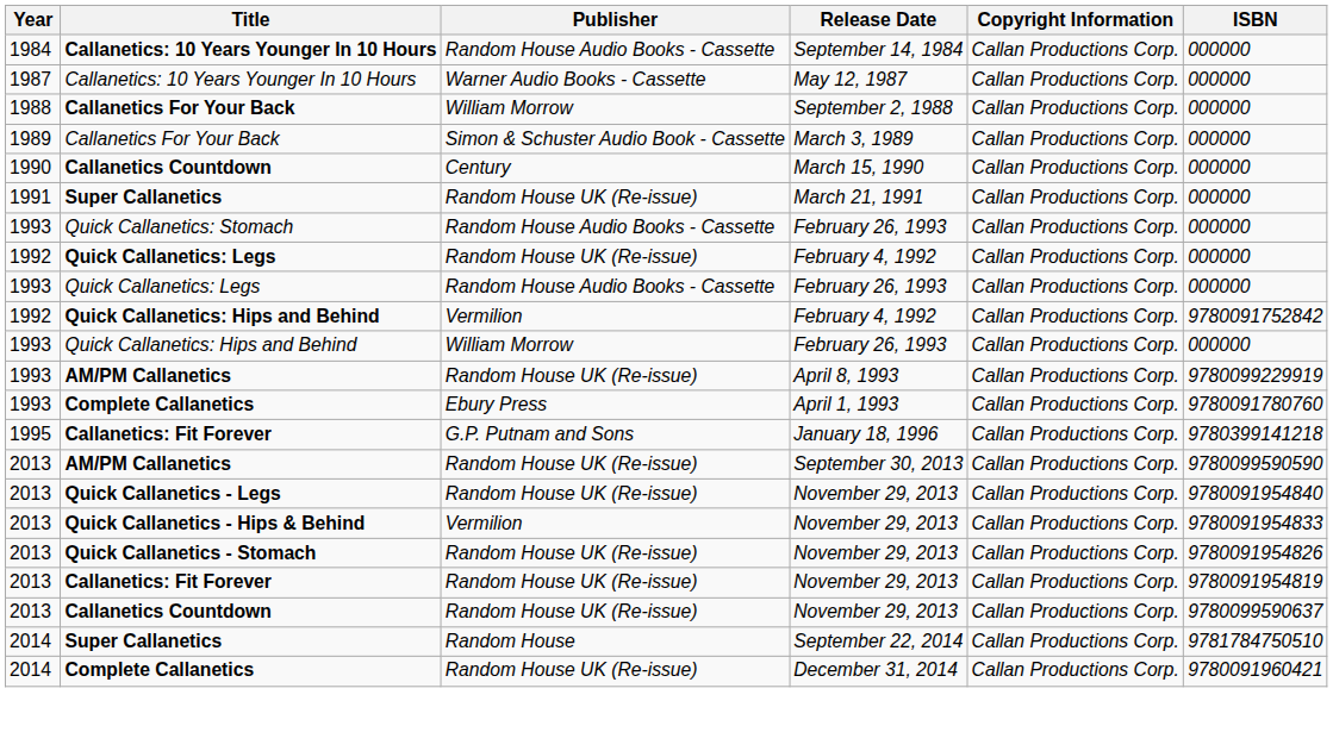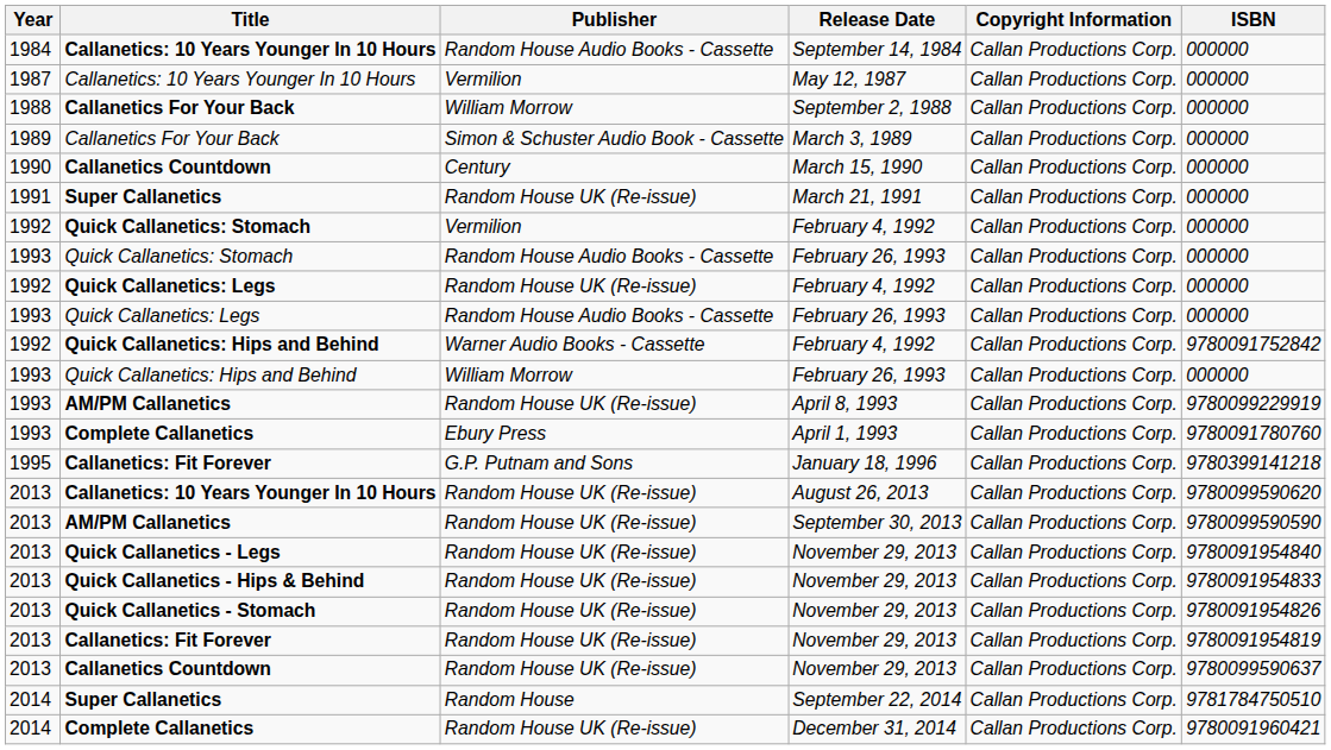May 12, 1987 | Publisher: Warner Audio Books - Cassette -> Vermilion
+ row: 1992 | Quick Callanetics: Stomach | Vermilion | February 4, 1992 | Callan Productions Corp. | 000000
Quick Callanetics: Hips and Behind / February 4, 1992 | Publisher: Vermilion -> Warner Audio Books - Cassette
+ row: 2013 | Callanetics: 10 Years Younger In 10 Hours | Random House UK (Re-issue) | August 26, 2013 | Callan Productions Corp. | 9780099590620
Quick Callanetics - Hips & Behind / November 29, 2013 | Publisher: Vermilion -> Random House UK (Re-issue)
